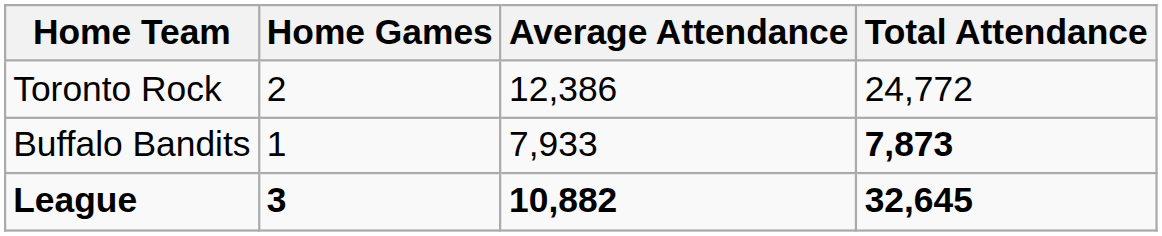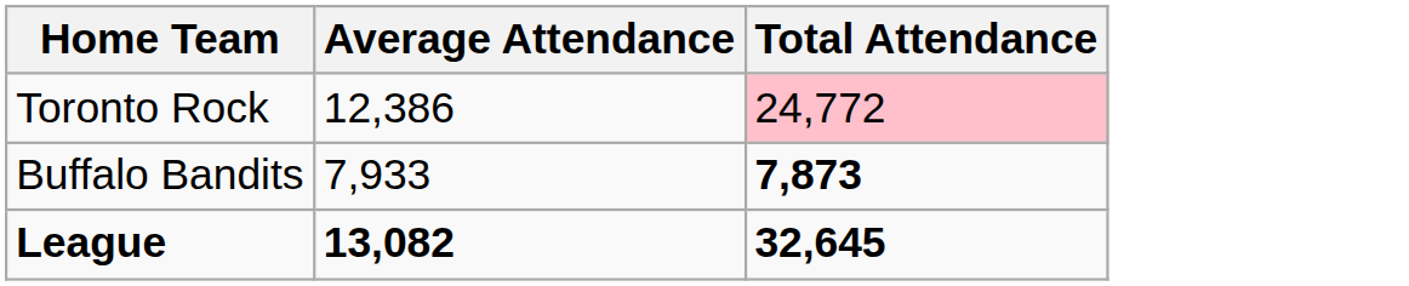- column: Home Games | 2 | 1 | 3
Toronto Rock | Total Attendance: no background -> pink background
League | Average Attendance: 10,882 -> 13,082
